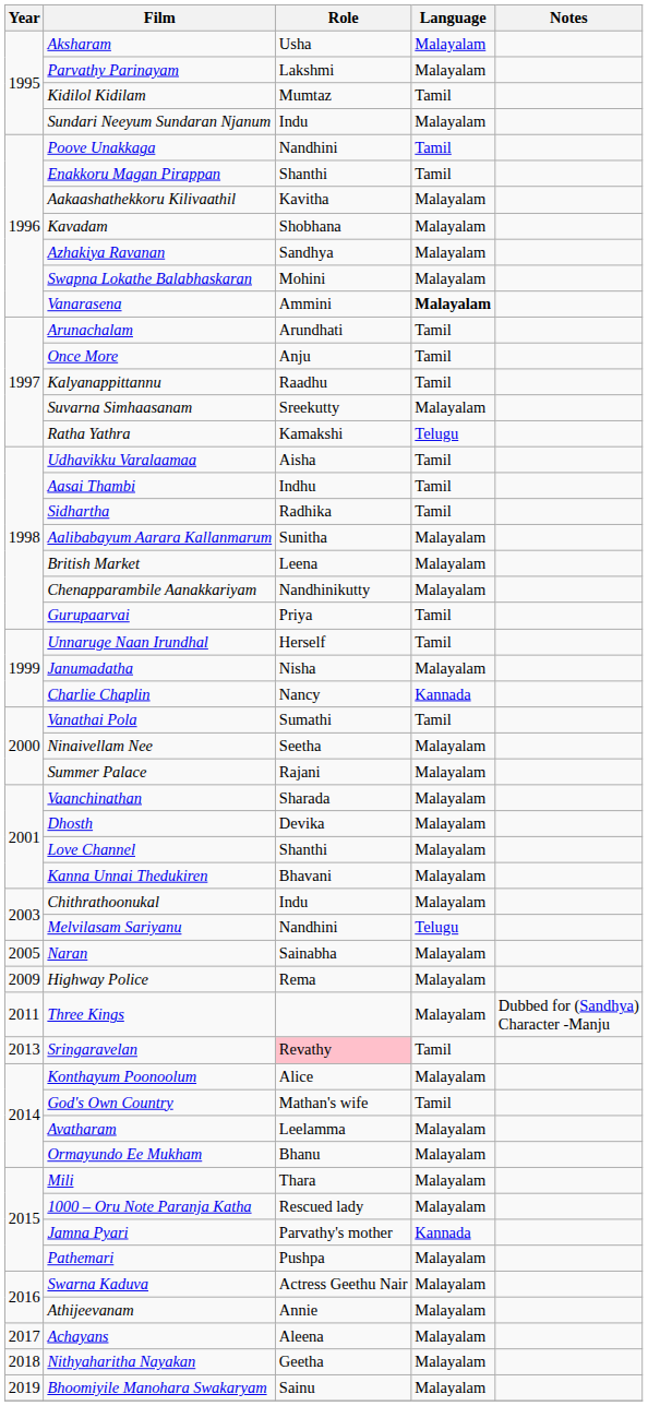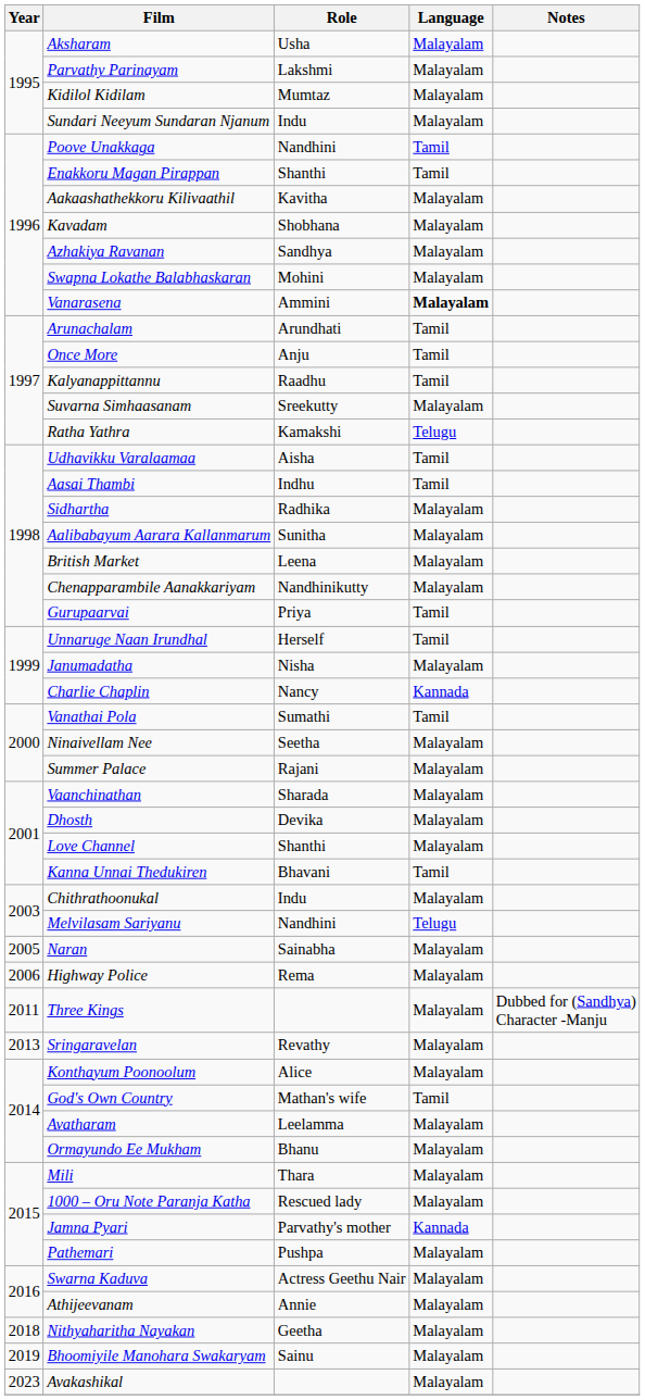Kidilol Kidilam | Language: Tamil -> Malayalam
Sidhartha | Language: Tamil -> Malayalam
Kanna Unnai Thedukiren | Language: Malayalam -> Tamil
Highway Police | Year: 2009 -> 2006
Sringaravelan | Role: pink background -> no background
Sringaravelan | Language: Tamil -> Malayalam
- row: 2017 | Achayans | Aleena | Malayalam
+ row: 2023 | Avakashikal | Malayalam
